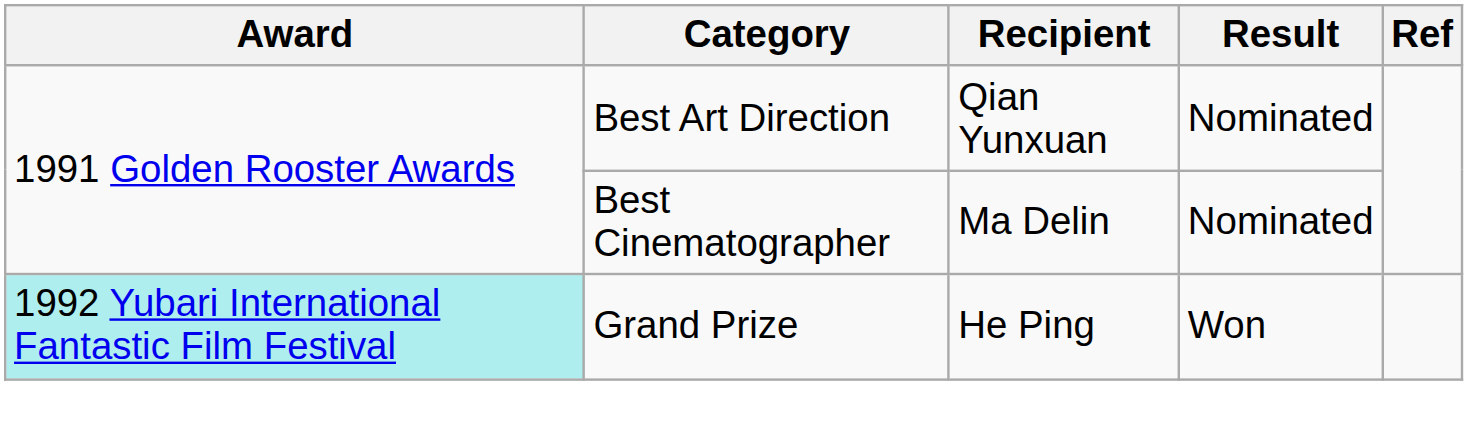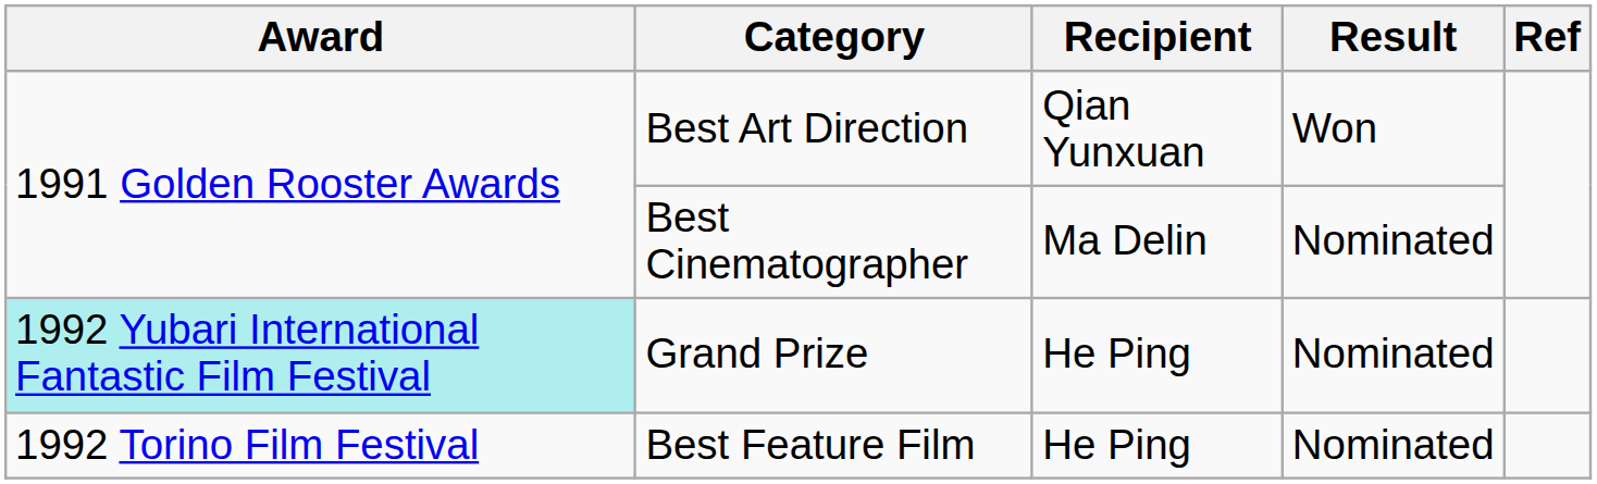Best Art Direction | Result: Nominated -> Won
Grand Prize | Result: Won -> Nominated
+ row: 1992 Torino Film Festival | Best Feature Film | He Ping | Nominated
